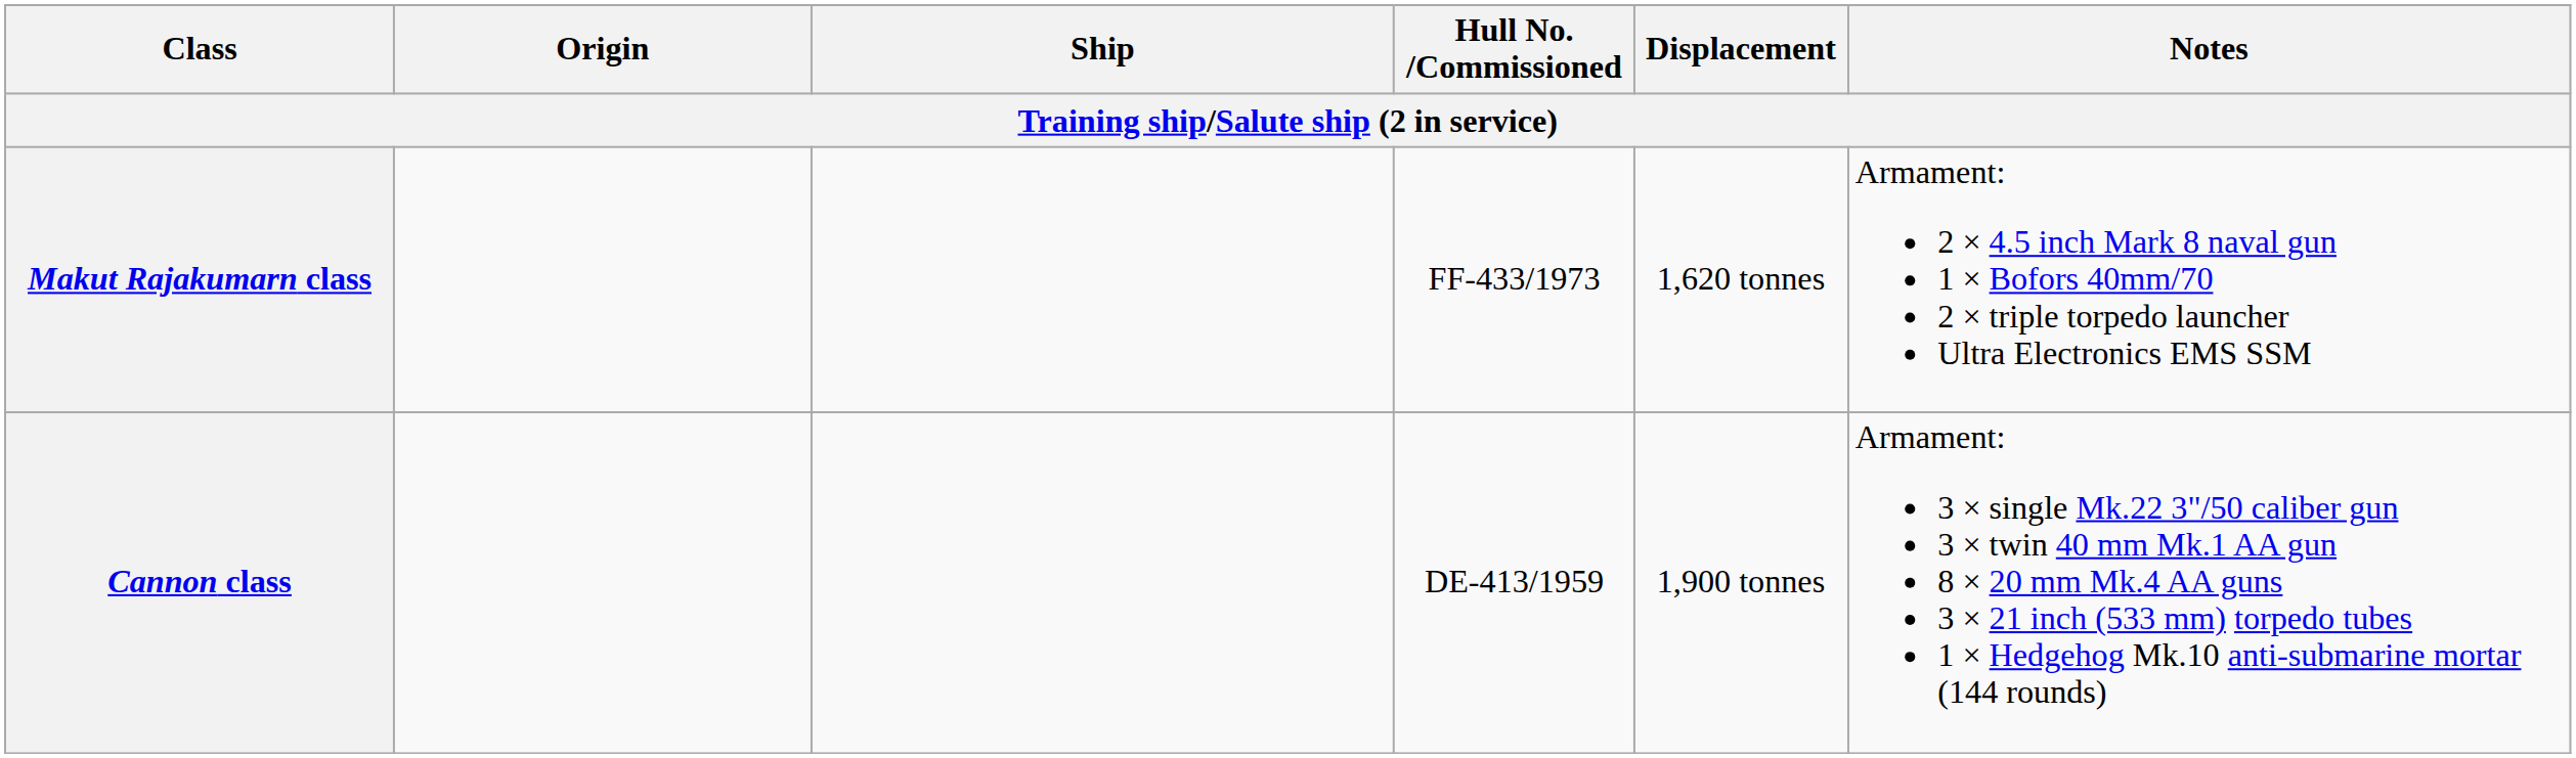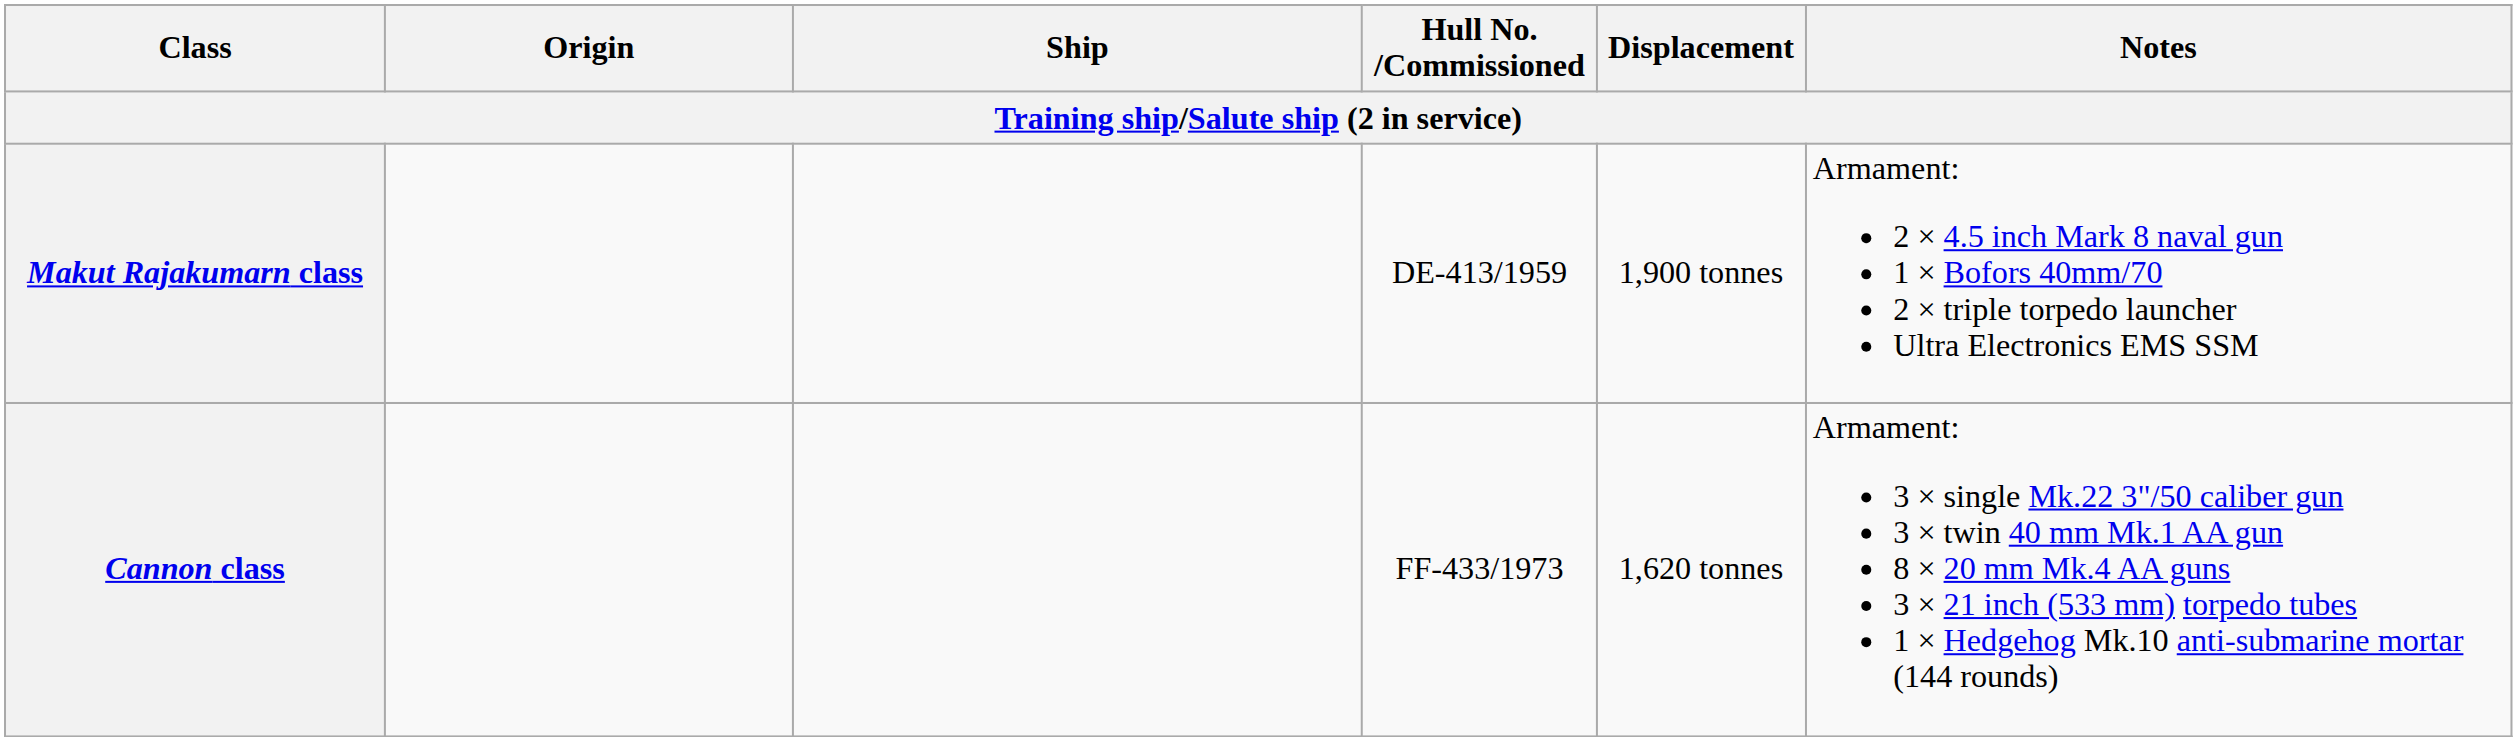Makut Rajakumarn class | Hull No. /Commissioned: FF-433/1973 -> DE-413/1959
Makut Rajakumarn class | Displacement: 1,620 tonnes -> 1,900 tonnes
Cannon class | Hull No. /Commissioned: DE-413/1959 -> FF-433/1973
Cannon class | Displacement: 1,900 tonnes -> 1,620 tonnes
